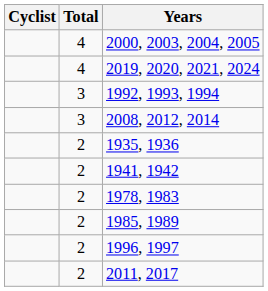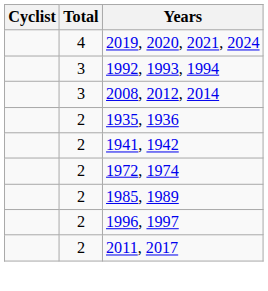- row: 4 | 2000, 2003, 2004, 2005
+ row: 2 | 1972, 1974
- row: 2 | 1978, 1983
